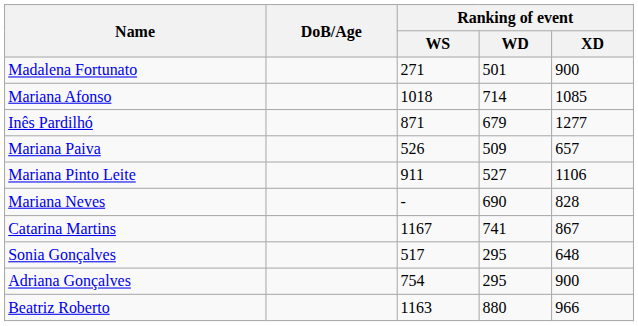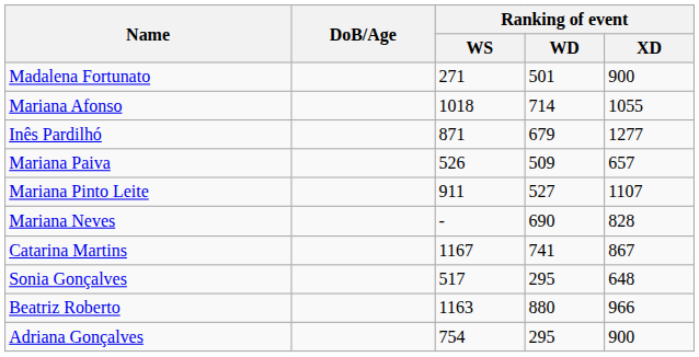Mariana Afonso | Ranking of event / XD: 1085 -> 1055
Mariana Pinto Leite | Ranking of event / XD: 1106 -> 1107
rows swapped: Adriana Gonçalves <-> Beatriz Roberto
